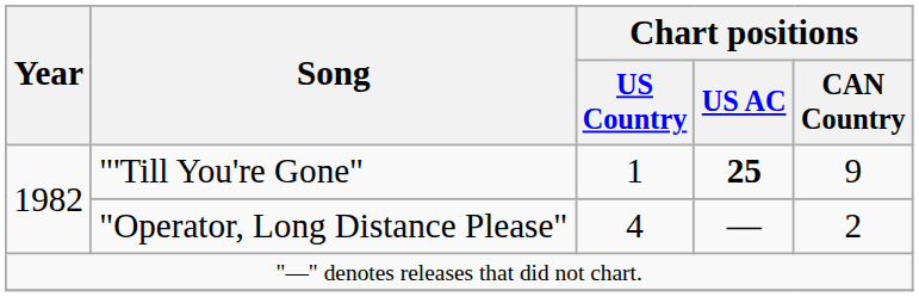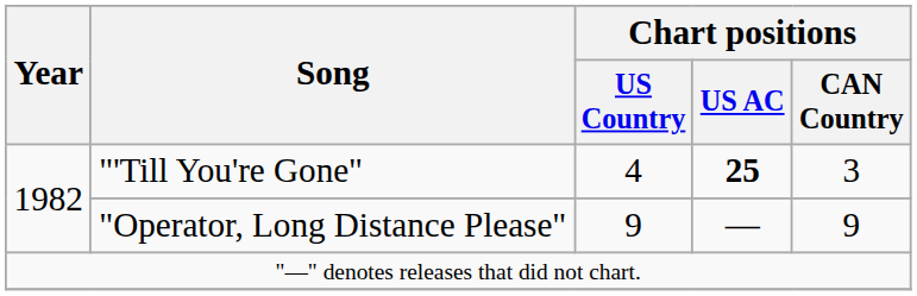"'Till You're Gone" | Chart positions / US Country: 1 -> 4
"'Till You're Gone" | Chart positions / CAN Country: 9 -> 3
"Operator, Long Distance Please" | Chart positions / US Country: 4 -> 9
"Operator, Long Distance Please" | Chart positions / CAN Country: 2 -> 9
